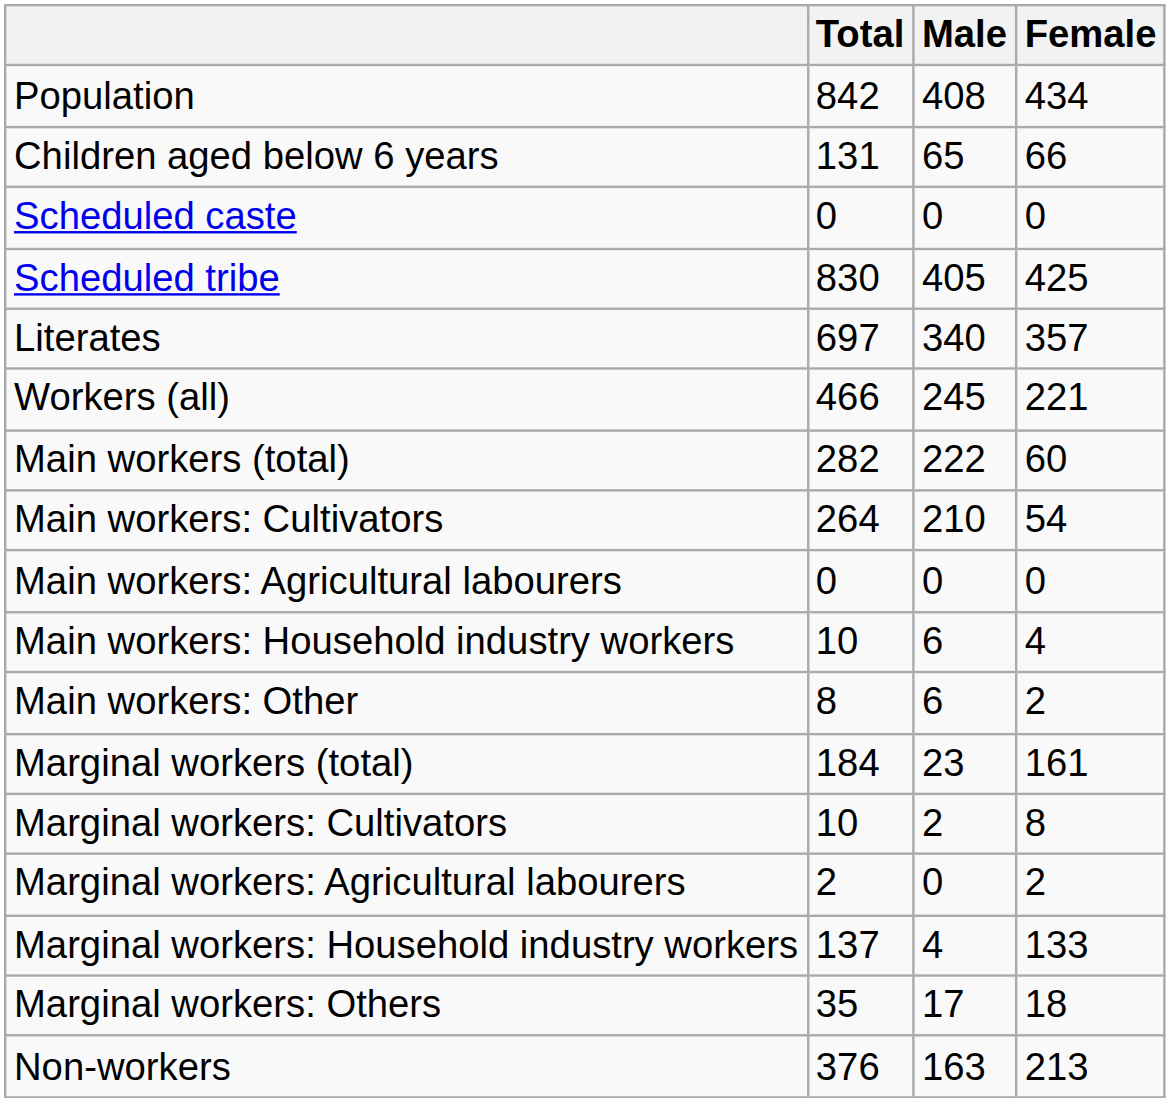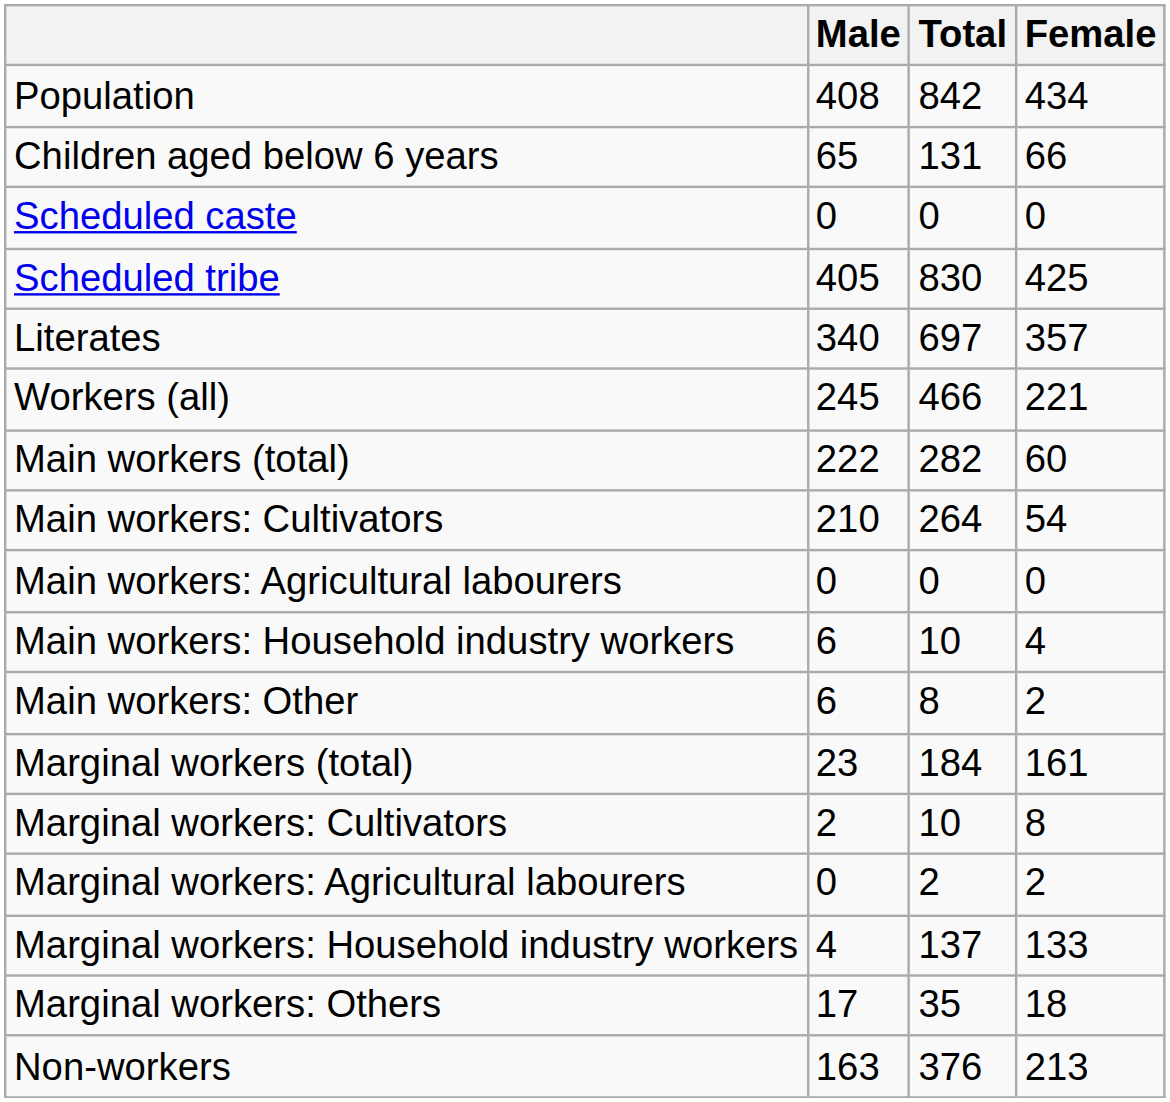columns swapped: Total <-> Male
